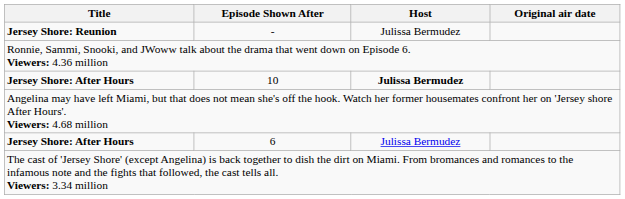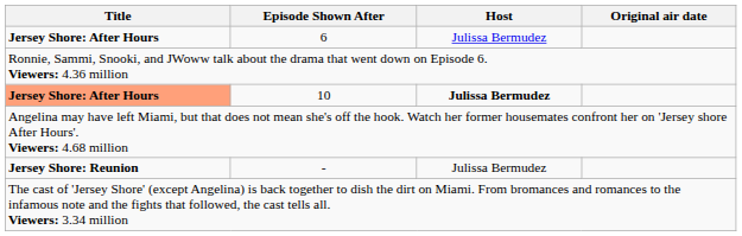rows swapped: 6 <-> -
10 | Title: no background -> lightsalmon background
